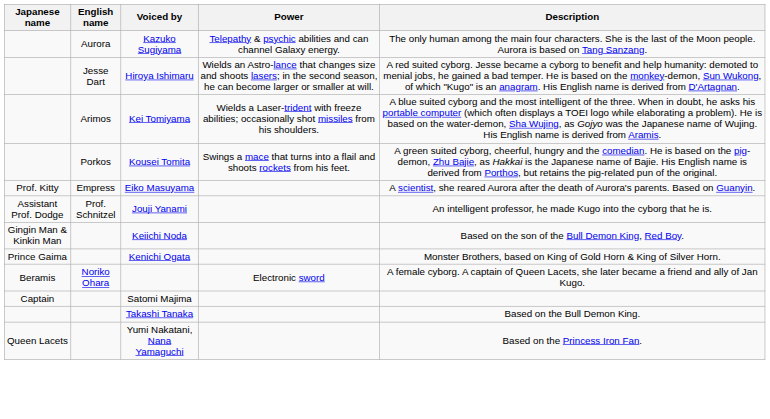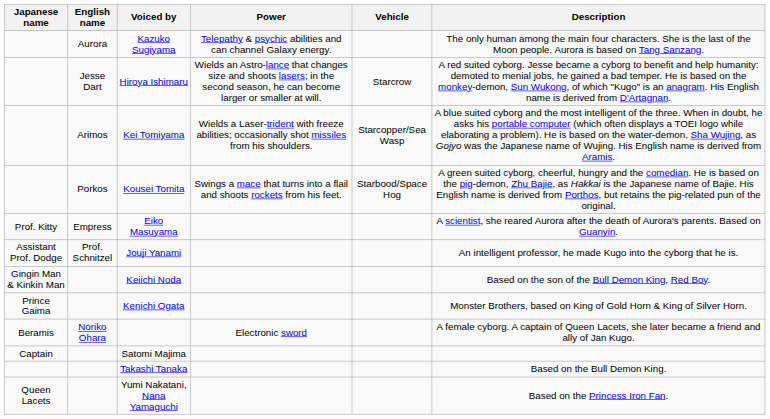+ column: Vehicle | Starcrow | Starcopper/Sea Wasp | Starbood/Space Hog
